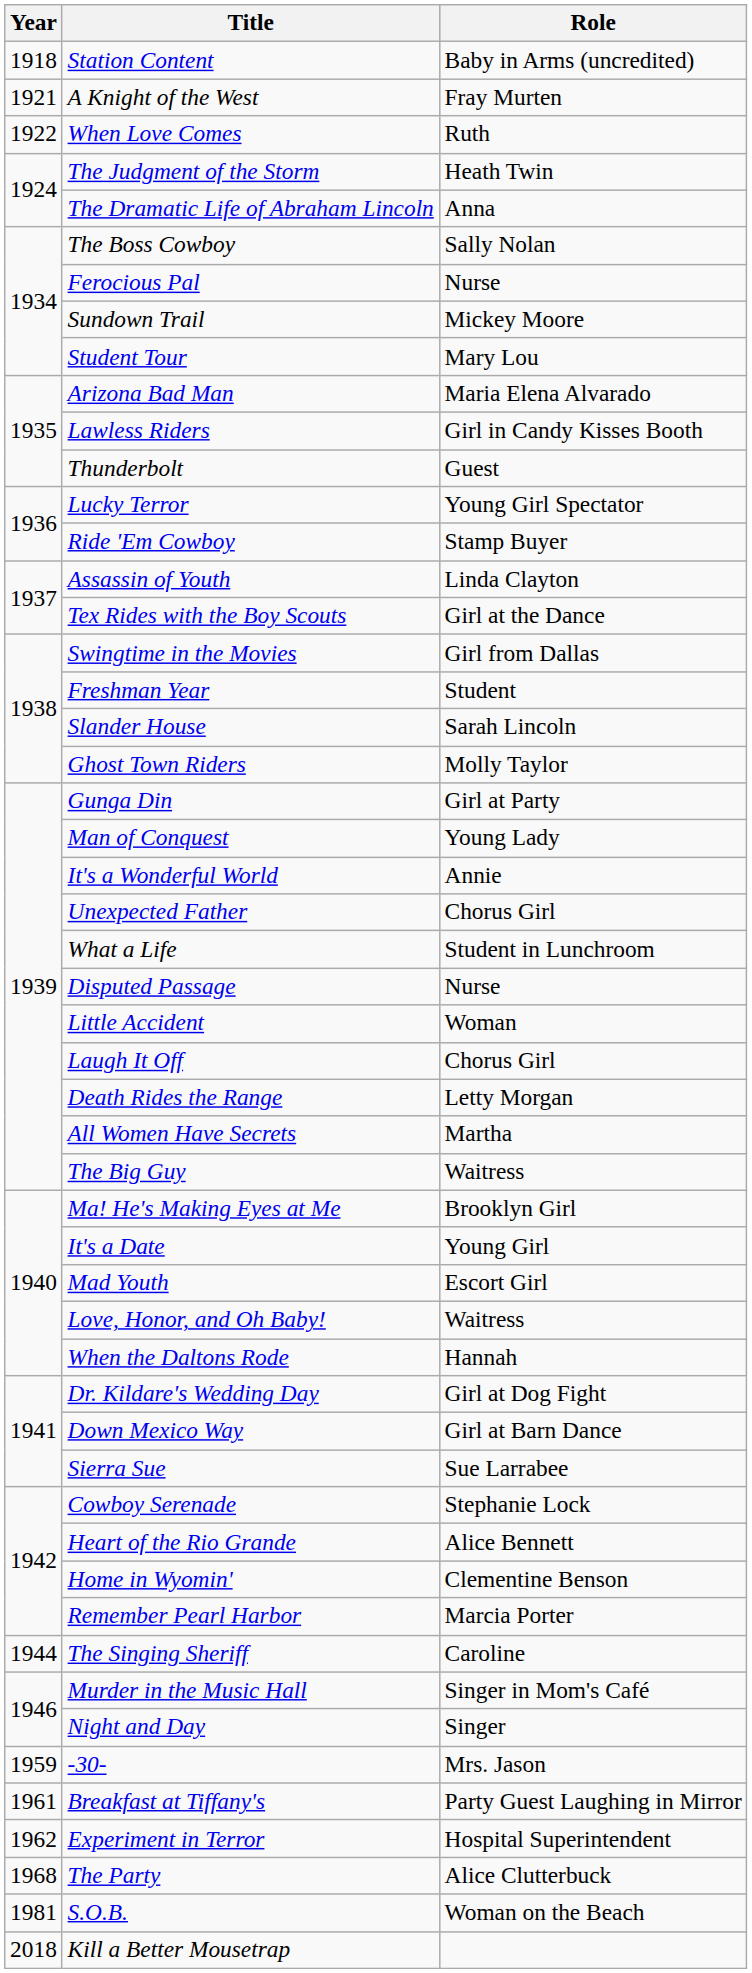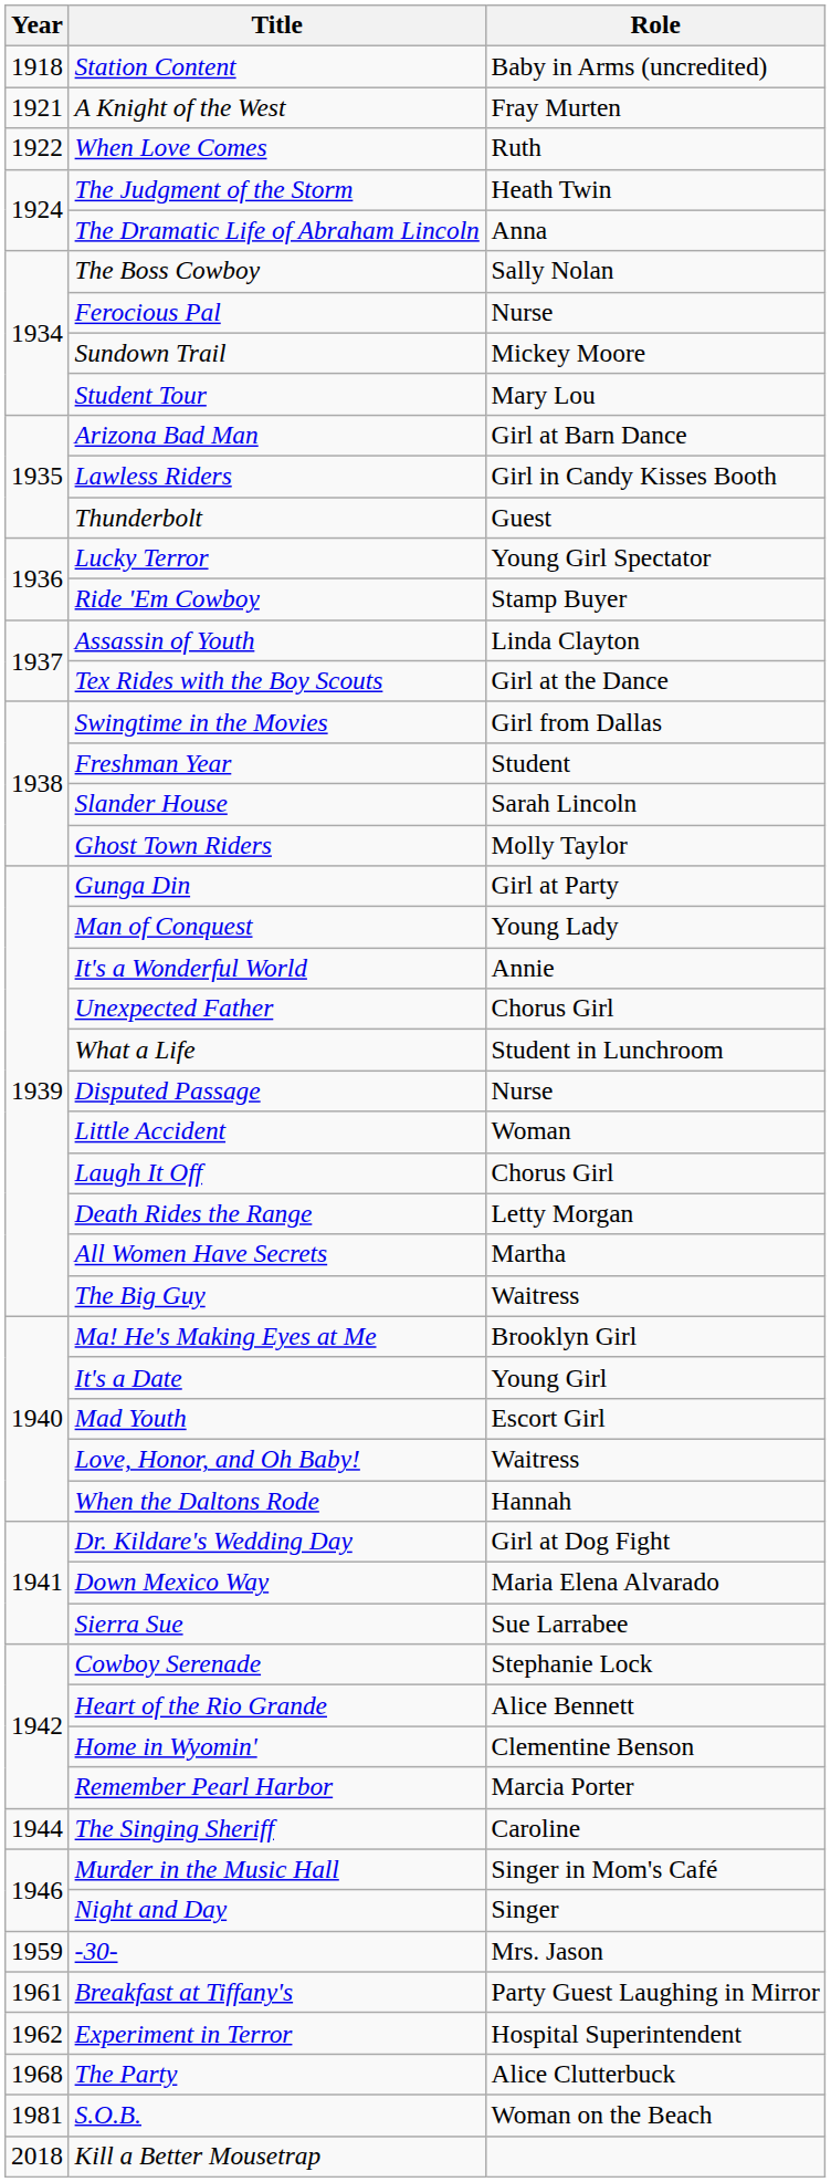Arizona Bad Man | Role: Maria Elena Alvarado -> Girl at Barn Dance
Down Mexico Way | Role: Girl at Barn Dance -> Maria Elena Alvarado
